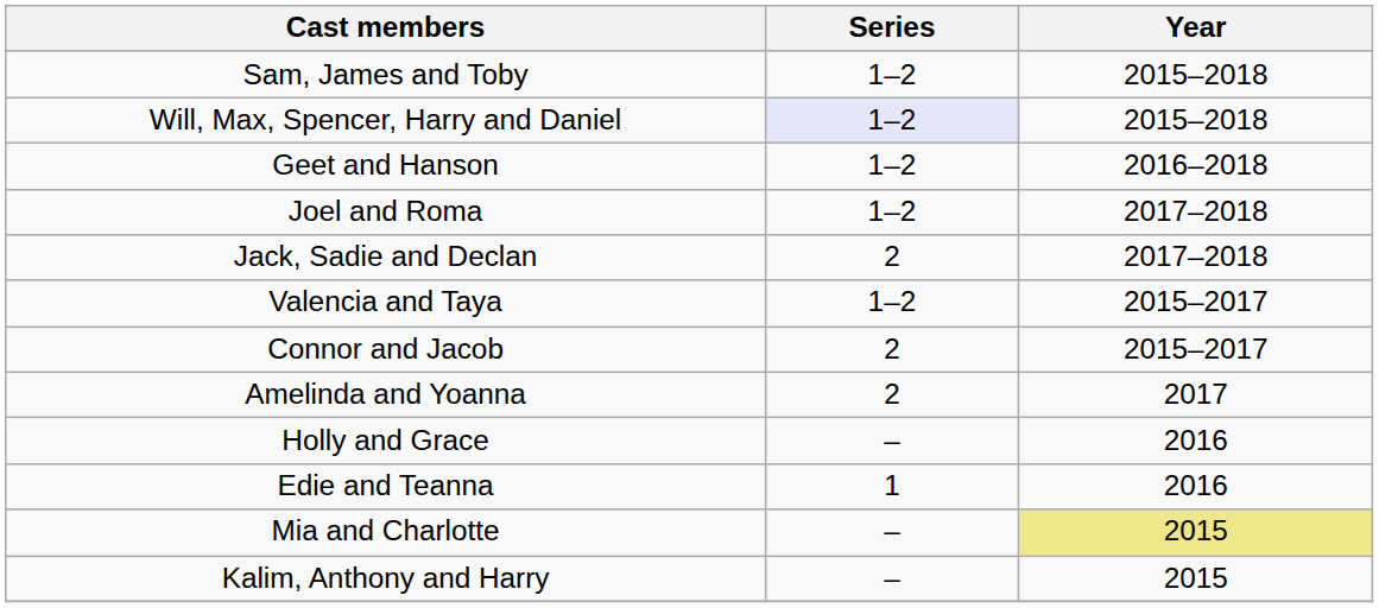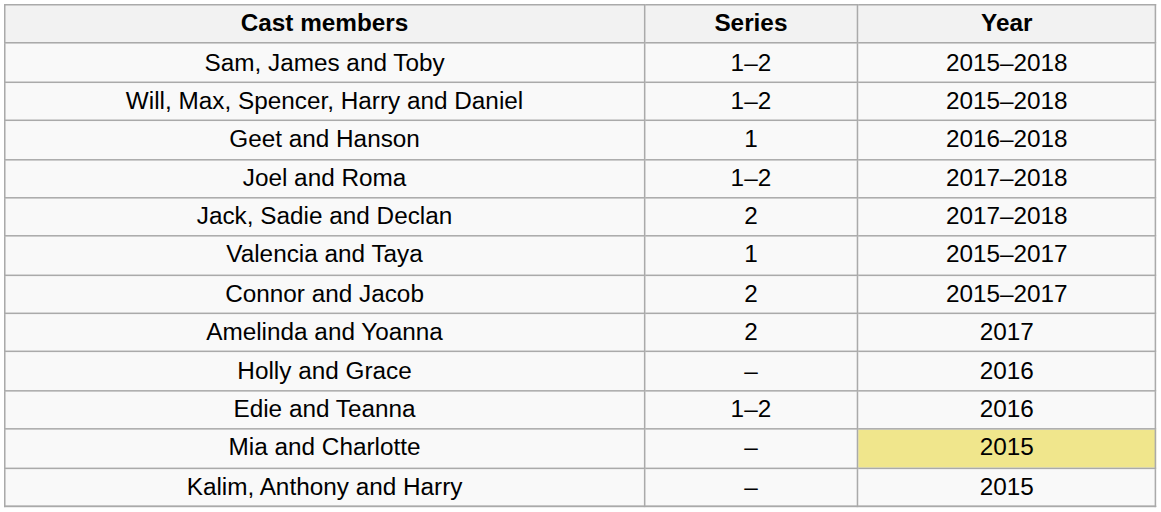Will, Max, Spencer, Harry and Daniel | Series: lavender background -> no background
Geet and Hanson | Series: 1–2 -> 1
Valencia and Taya | Series: 1–2 -> 1
Edie and Teanna | Series: 1 -> 1–2
